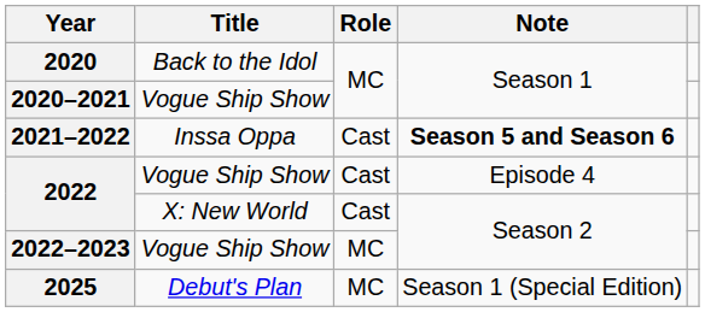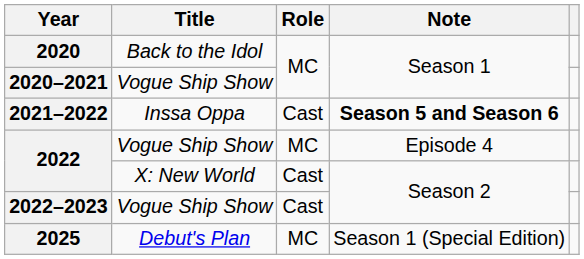2022 / Vogue Ship Show | Role: Cast -> MC
2022–2023 | Role: MC -> Cast
